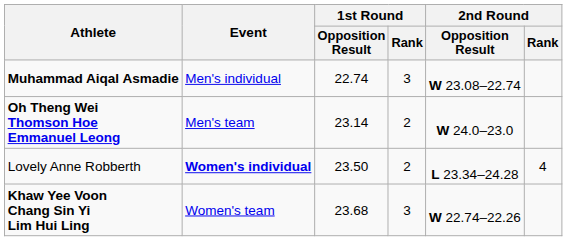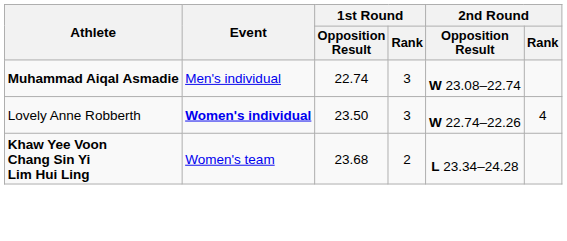- row: Oh Theng Wei Thomson Hoe Emmanuel Leong | Men's team | 23.14 | 2 | W 24.0–23.0
Lovely Anne Robberth | 1st Round / Rank: 2 -> 3
Lovely Anne Robberth | 2nd Round / Opposition Result: L 23.34–24.28 -> W 22.74–22.26
Khaw Yee Voon Chang Sin Yi Lim Hui Ling | 1st Round / Rank: 3 -> 2
Khaw Yee Voon Chang Sin Yi Lim Hui Ling | 2nd Round / Opposition Result: W 22.74–22.26 -> L 23.34–24.28
